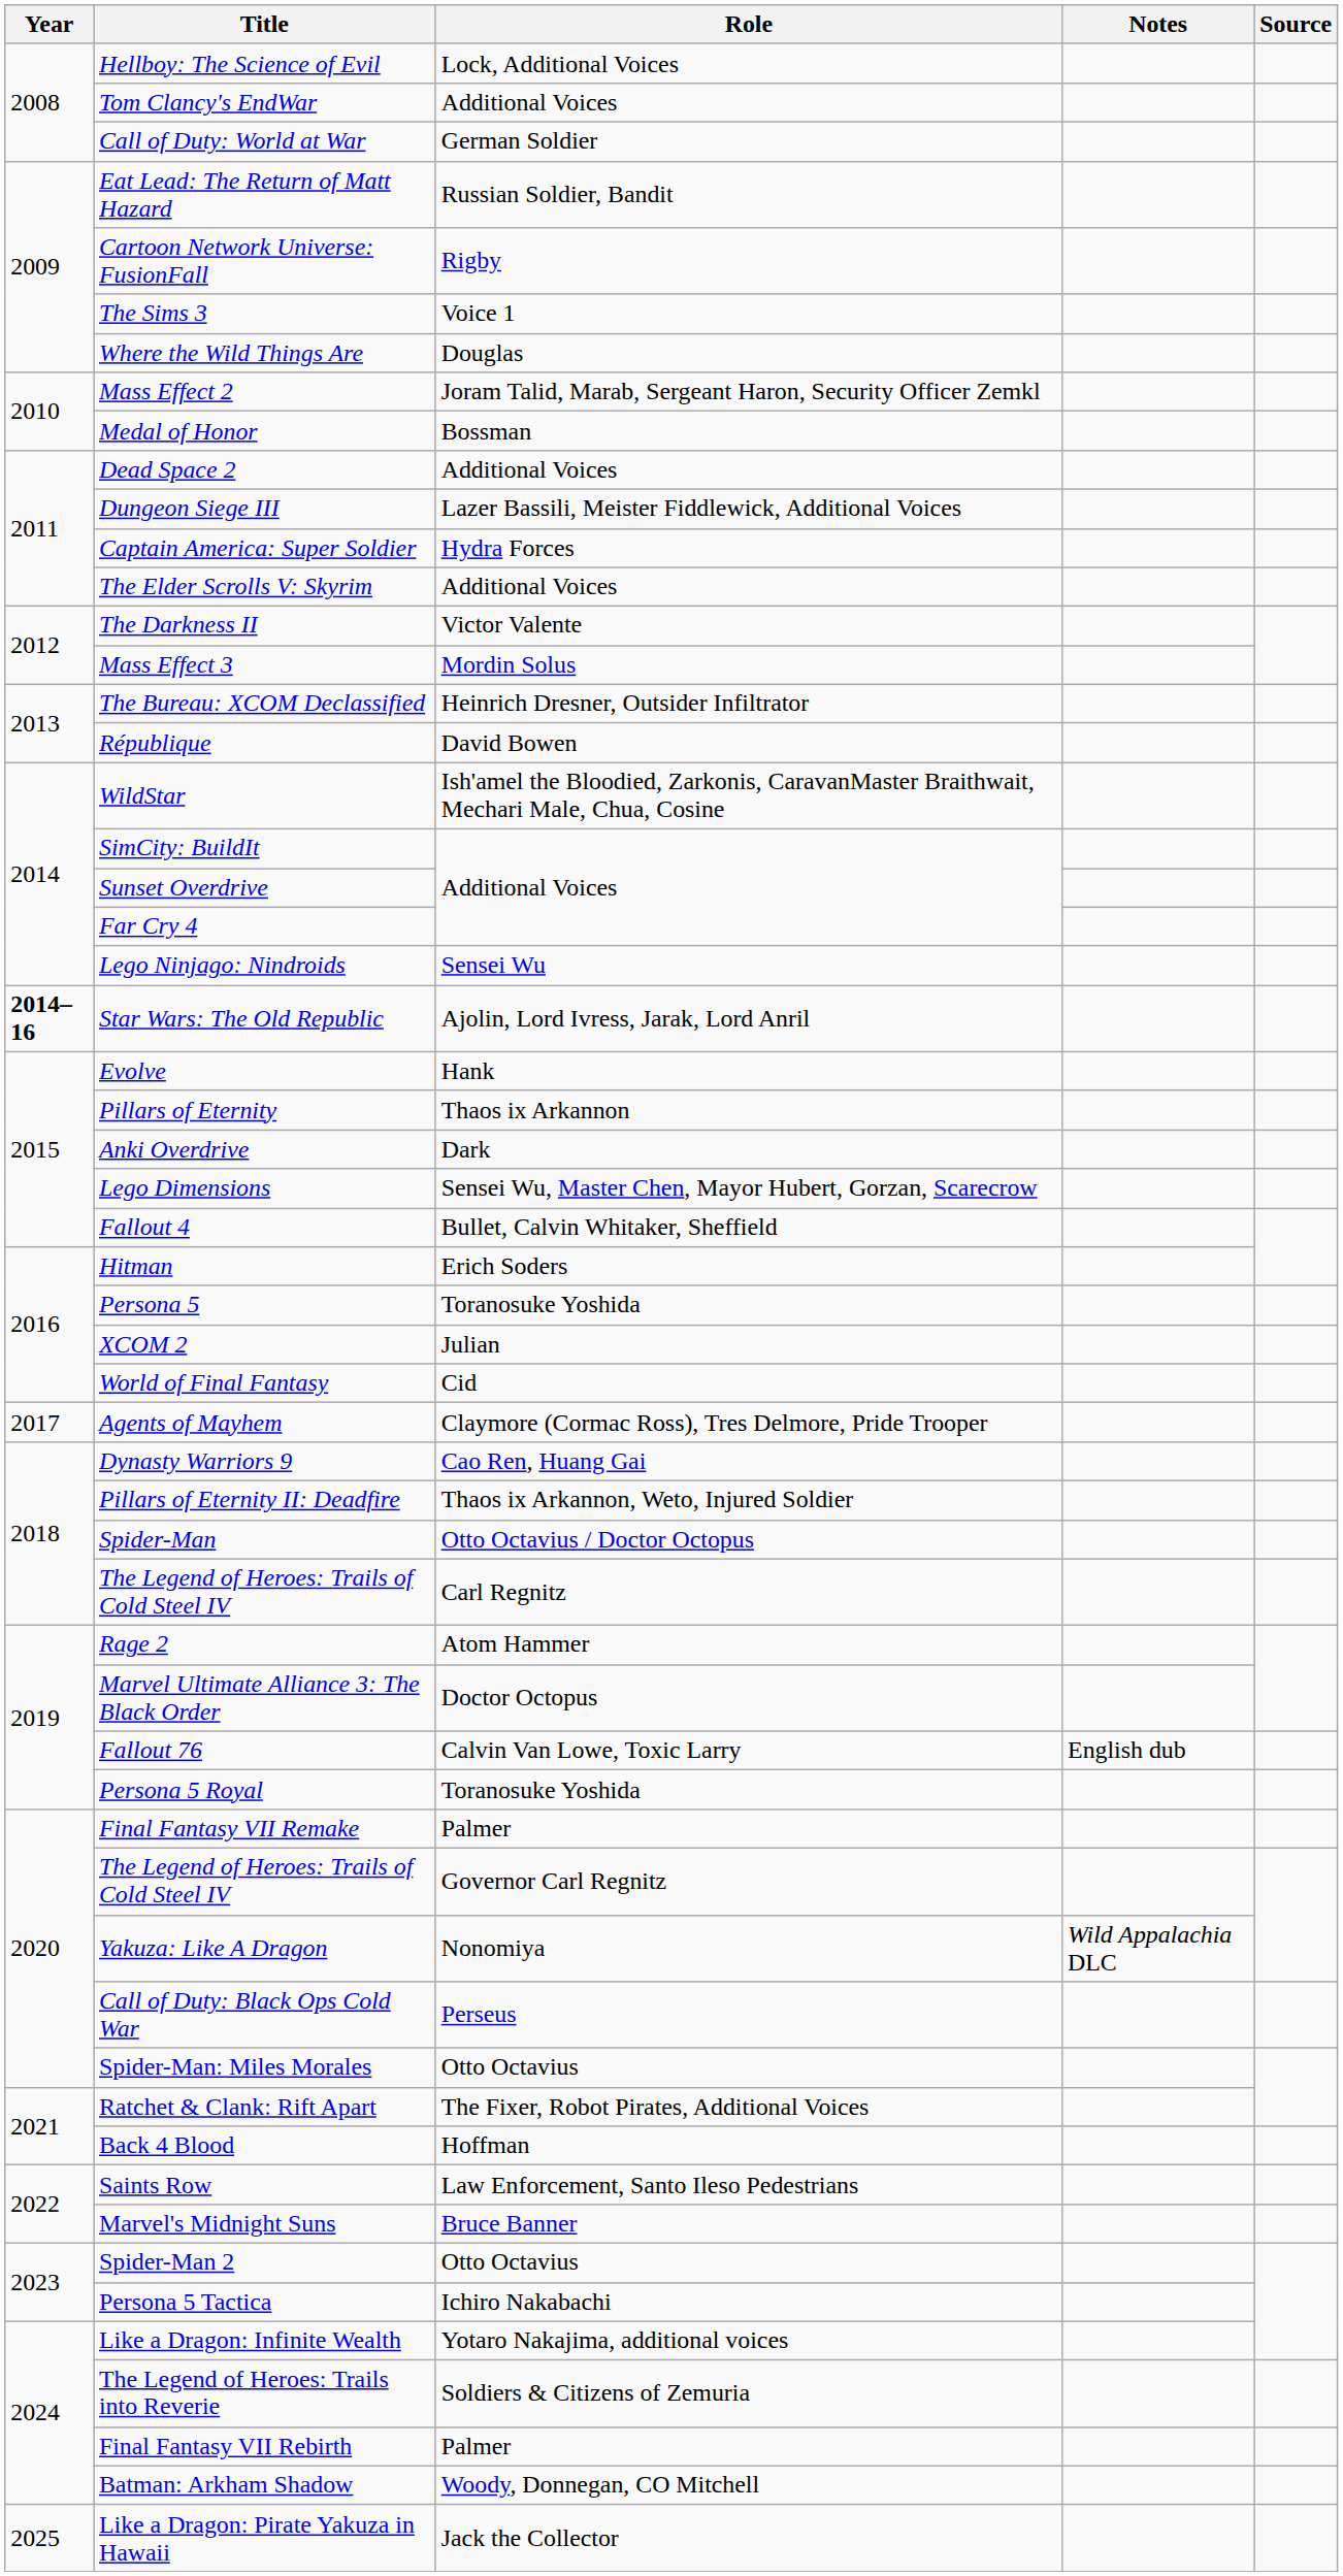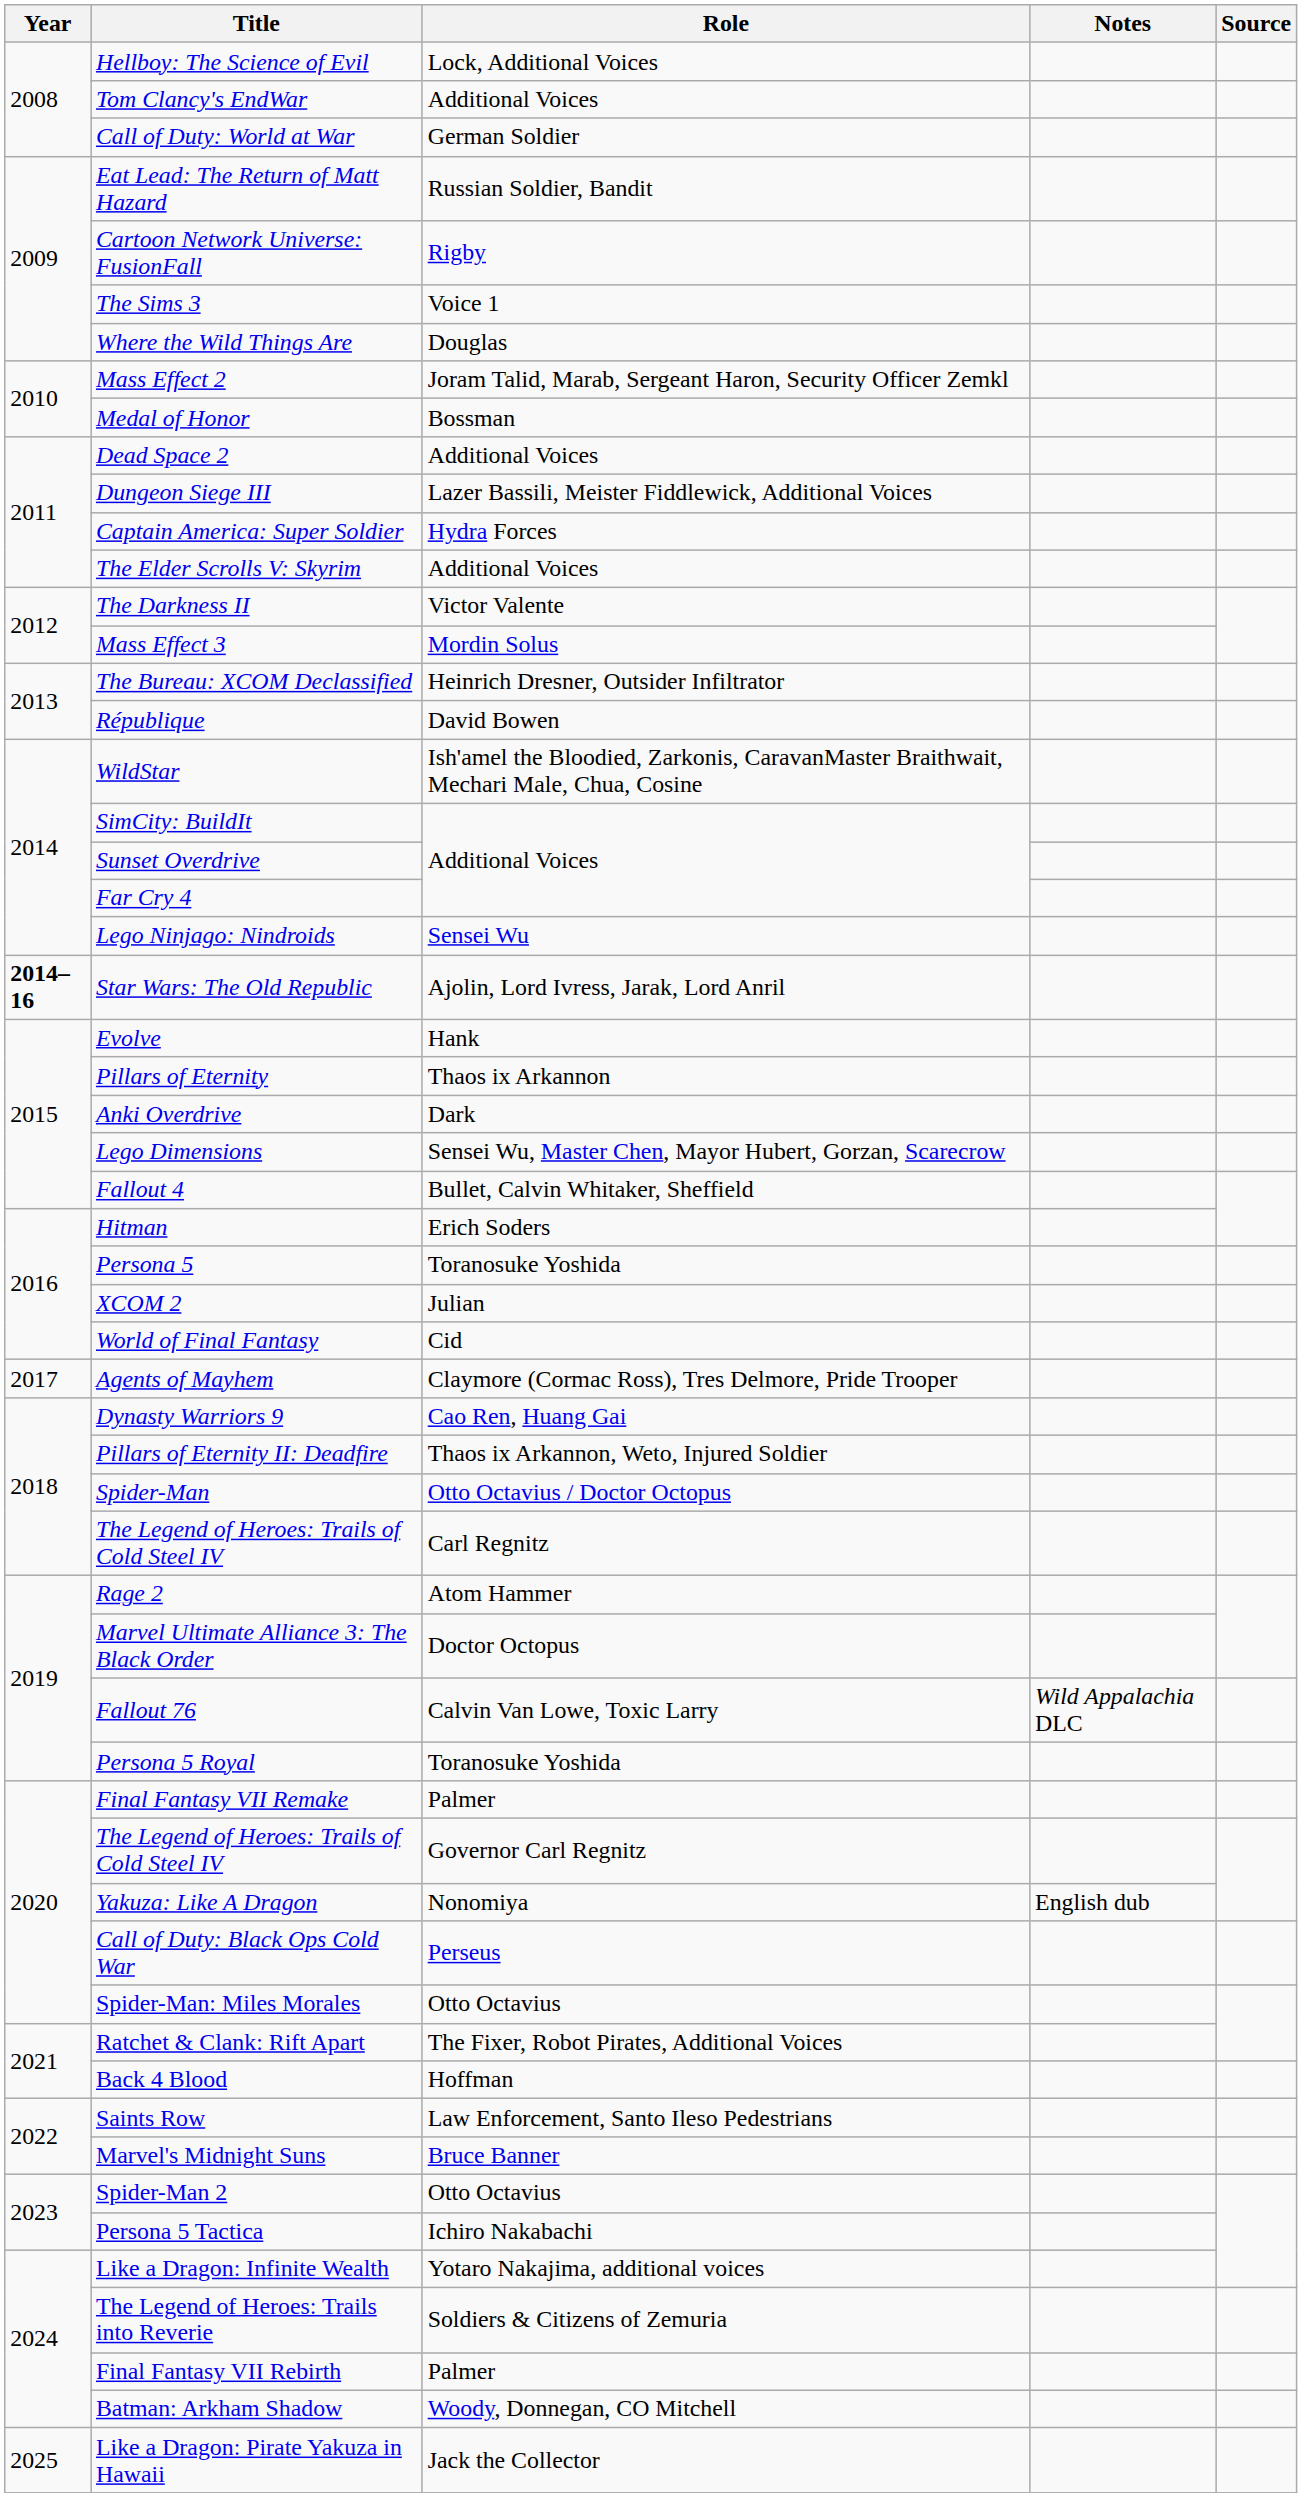Fallout 76 | Notes: English dub -> Wild Appalachia DLC
Yakuza: Like A Dragon | Notes: Wild Appalachia DLC -> English dub
